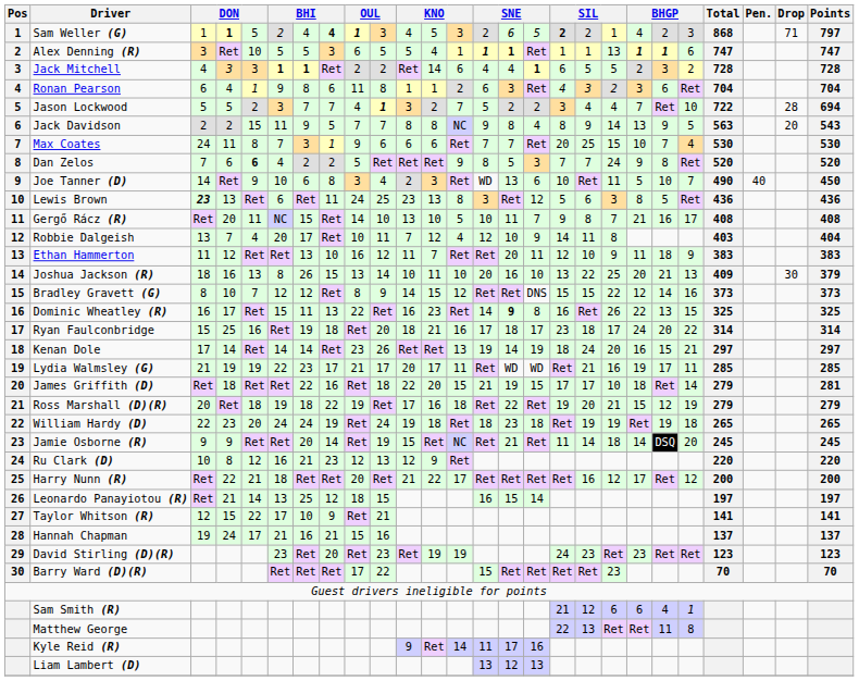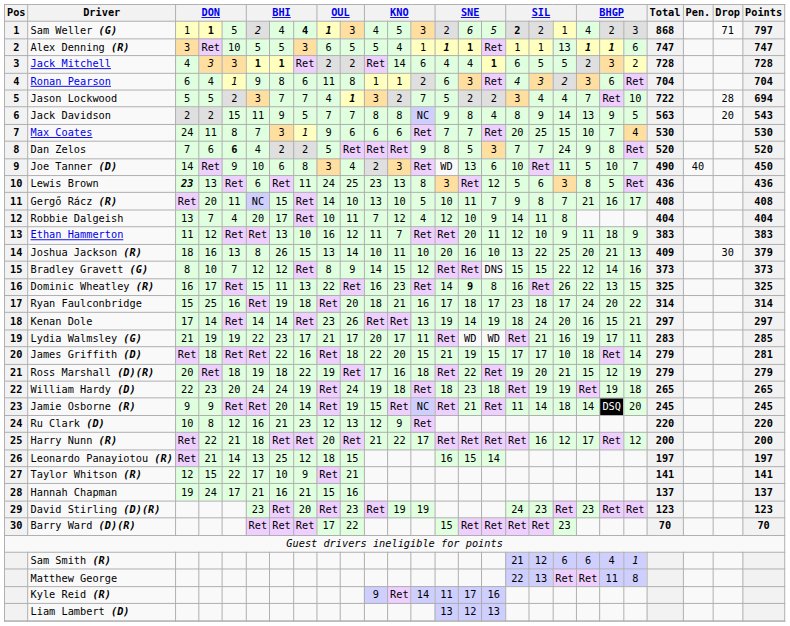Robbie Dalgeish | Total: 403 -> 404
Lydia Walmsley (G) | Total: 285 -> 283
